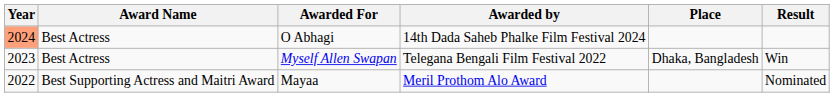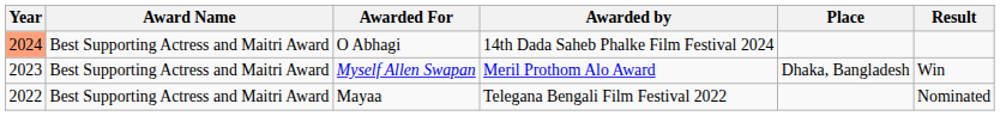O Abhagi | Award Name: Best Actress -> Best Supporting Actress and Maitri Award
Myself Allen Swapan | Award Name: Best Actress -> Best Supporting Actress and Maitri Award
Myself Allen Swapan | Awarded by: Telegana Bengali Film Festival 2022 -> Meril Prothom Alo Award
Mayaa | Awarded by: Meril Prothom Alo Award -> Telegana Bengali Film Festival 2022
